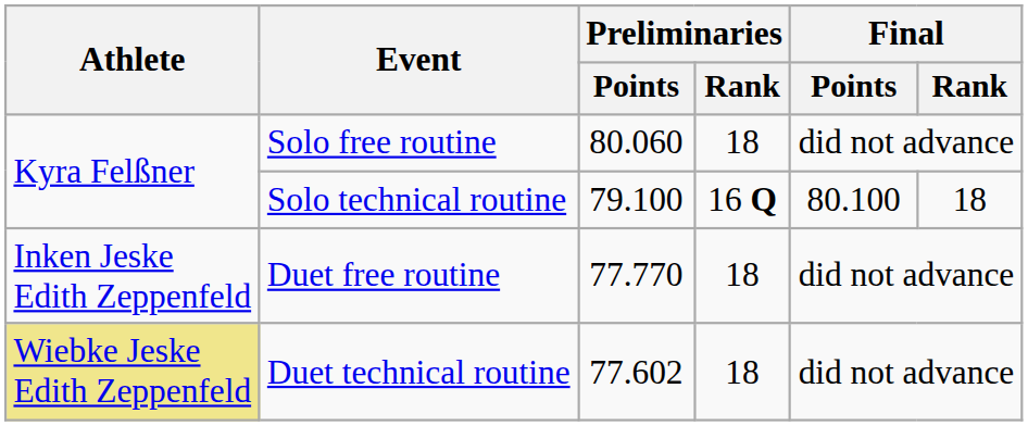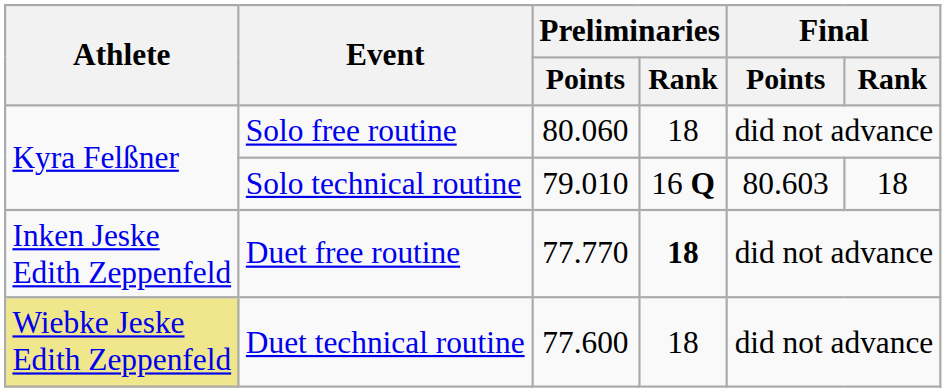Solo technical routine | Preliminaries / Points: 79.100 -> 79.010
Solo technical routine | Final / Points: 80.100 -> 80.603
Duet free routine | Preliminaries / Rank: normal -> bold
Duet technical routine | Preliminaries / Points: 77.602 -> 77.600
